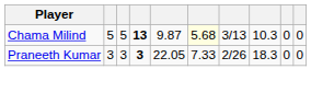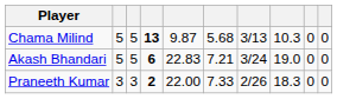Chama Milind | column 6: lightyellow background -> no background
+ row: Akash Bhandari | 5 | 5 | 6 | 22.83 | 7.21 | 3/24 | 19.0 | 0 | 0
Praneeth Kumar | column 4: 3 -> 2
Praneeth Kumar | column 5: 22.05 -> 22.00
